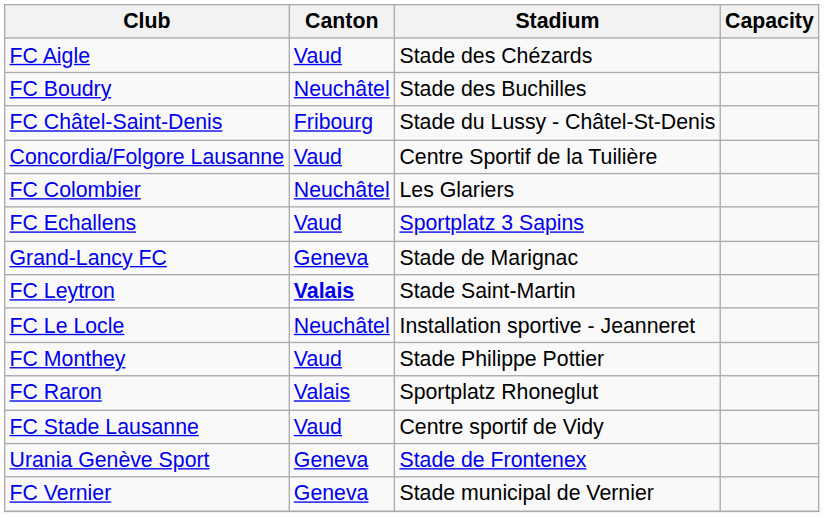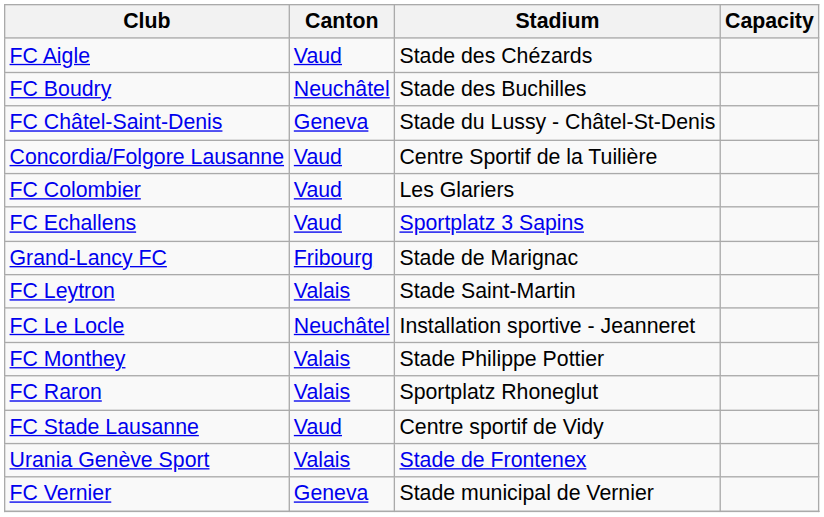FC Châtel-Saint-Denis | Canton: Fribourg -> Geneva
FC Colombier | Canton: Neuchâtel -> Vaud
Grand-Lancy FC | Canton: Geneva -> Fribourg
FC Leytron | Canton: bold -> normal
FC Monthey | Canton: Vaud -> Valais
Urania Genève Sport | Canton: Geneva -> Valais
